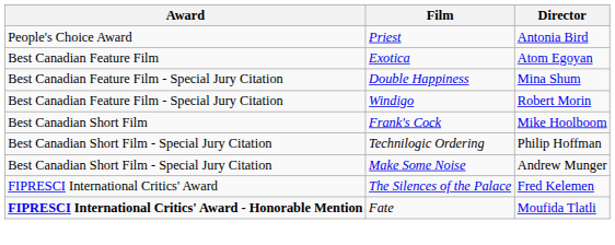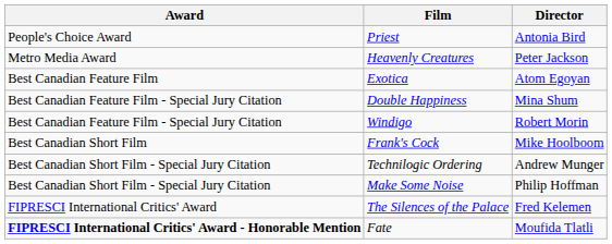+ row: Metro Media Award | Heavenly Creatures | Peter Jackson
Technilogic Ordering | Director: Philip Hoffman -> Andrew Munger
Make Some Noise | Director: Andrew Munger -> Philip Hoffman
